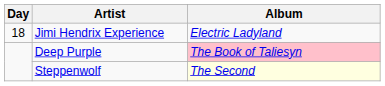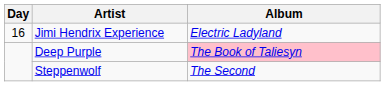Jimi Hendrix Experience | Day: 18 -> 16
Steppenwolf | Album: lightyellow background -> no background
